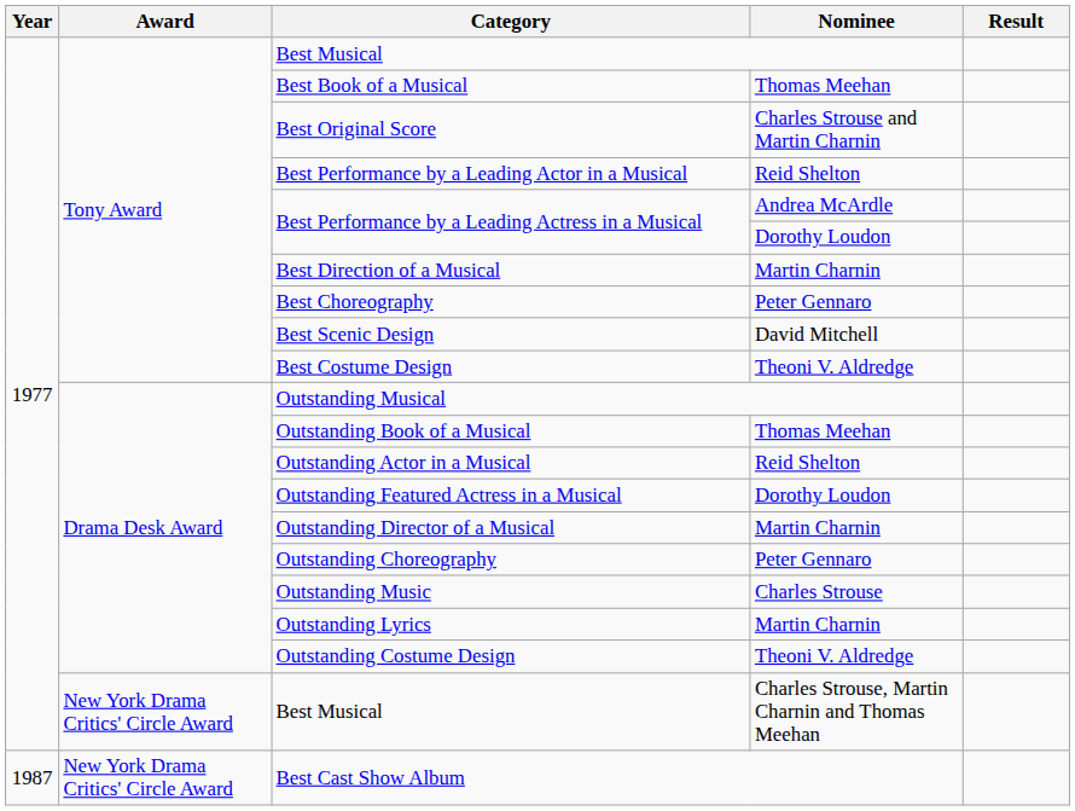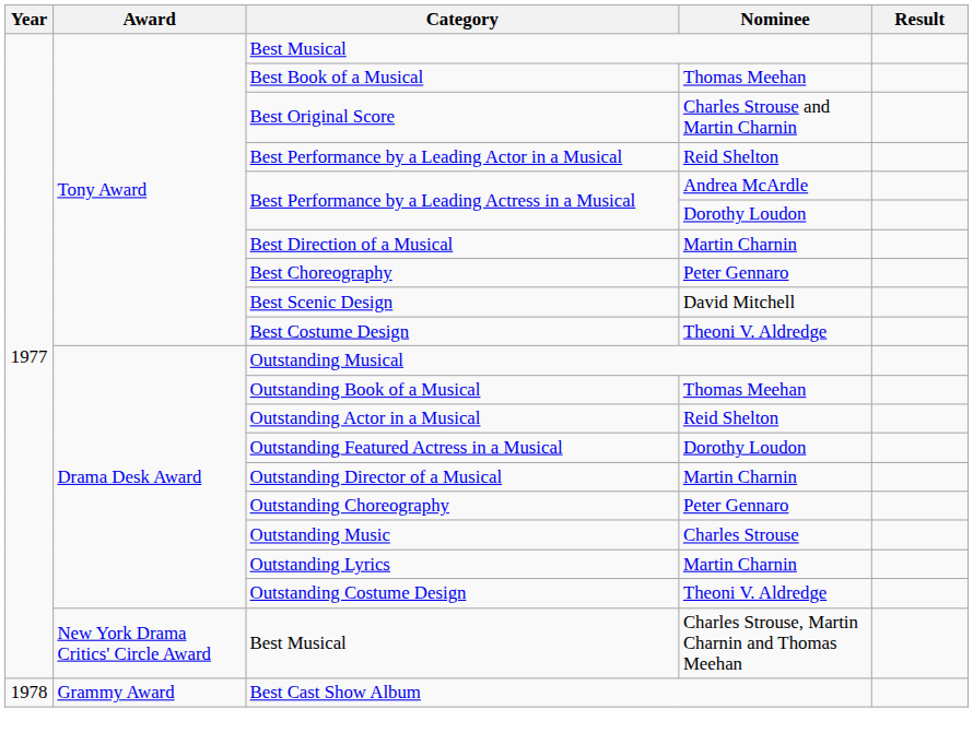Best Cast Show Album | Year: 1987 -> 1978
Best Cast Show Album | Award: New York Drama Critics' Circle Award -> Grammy Award
